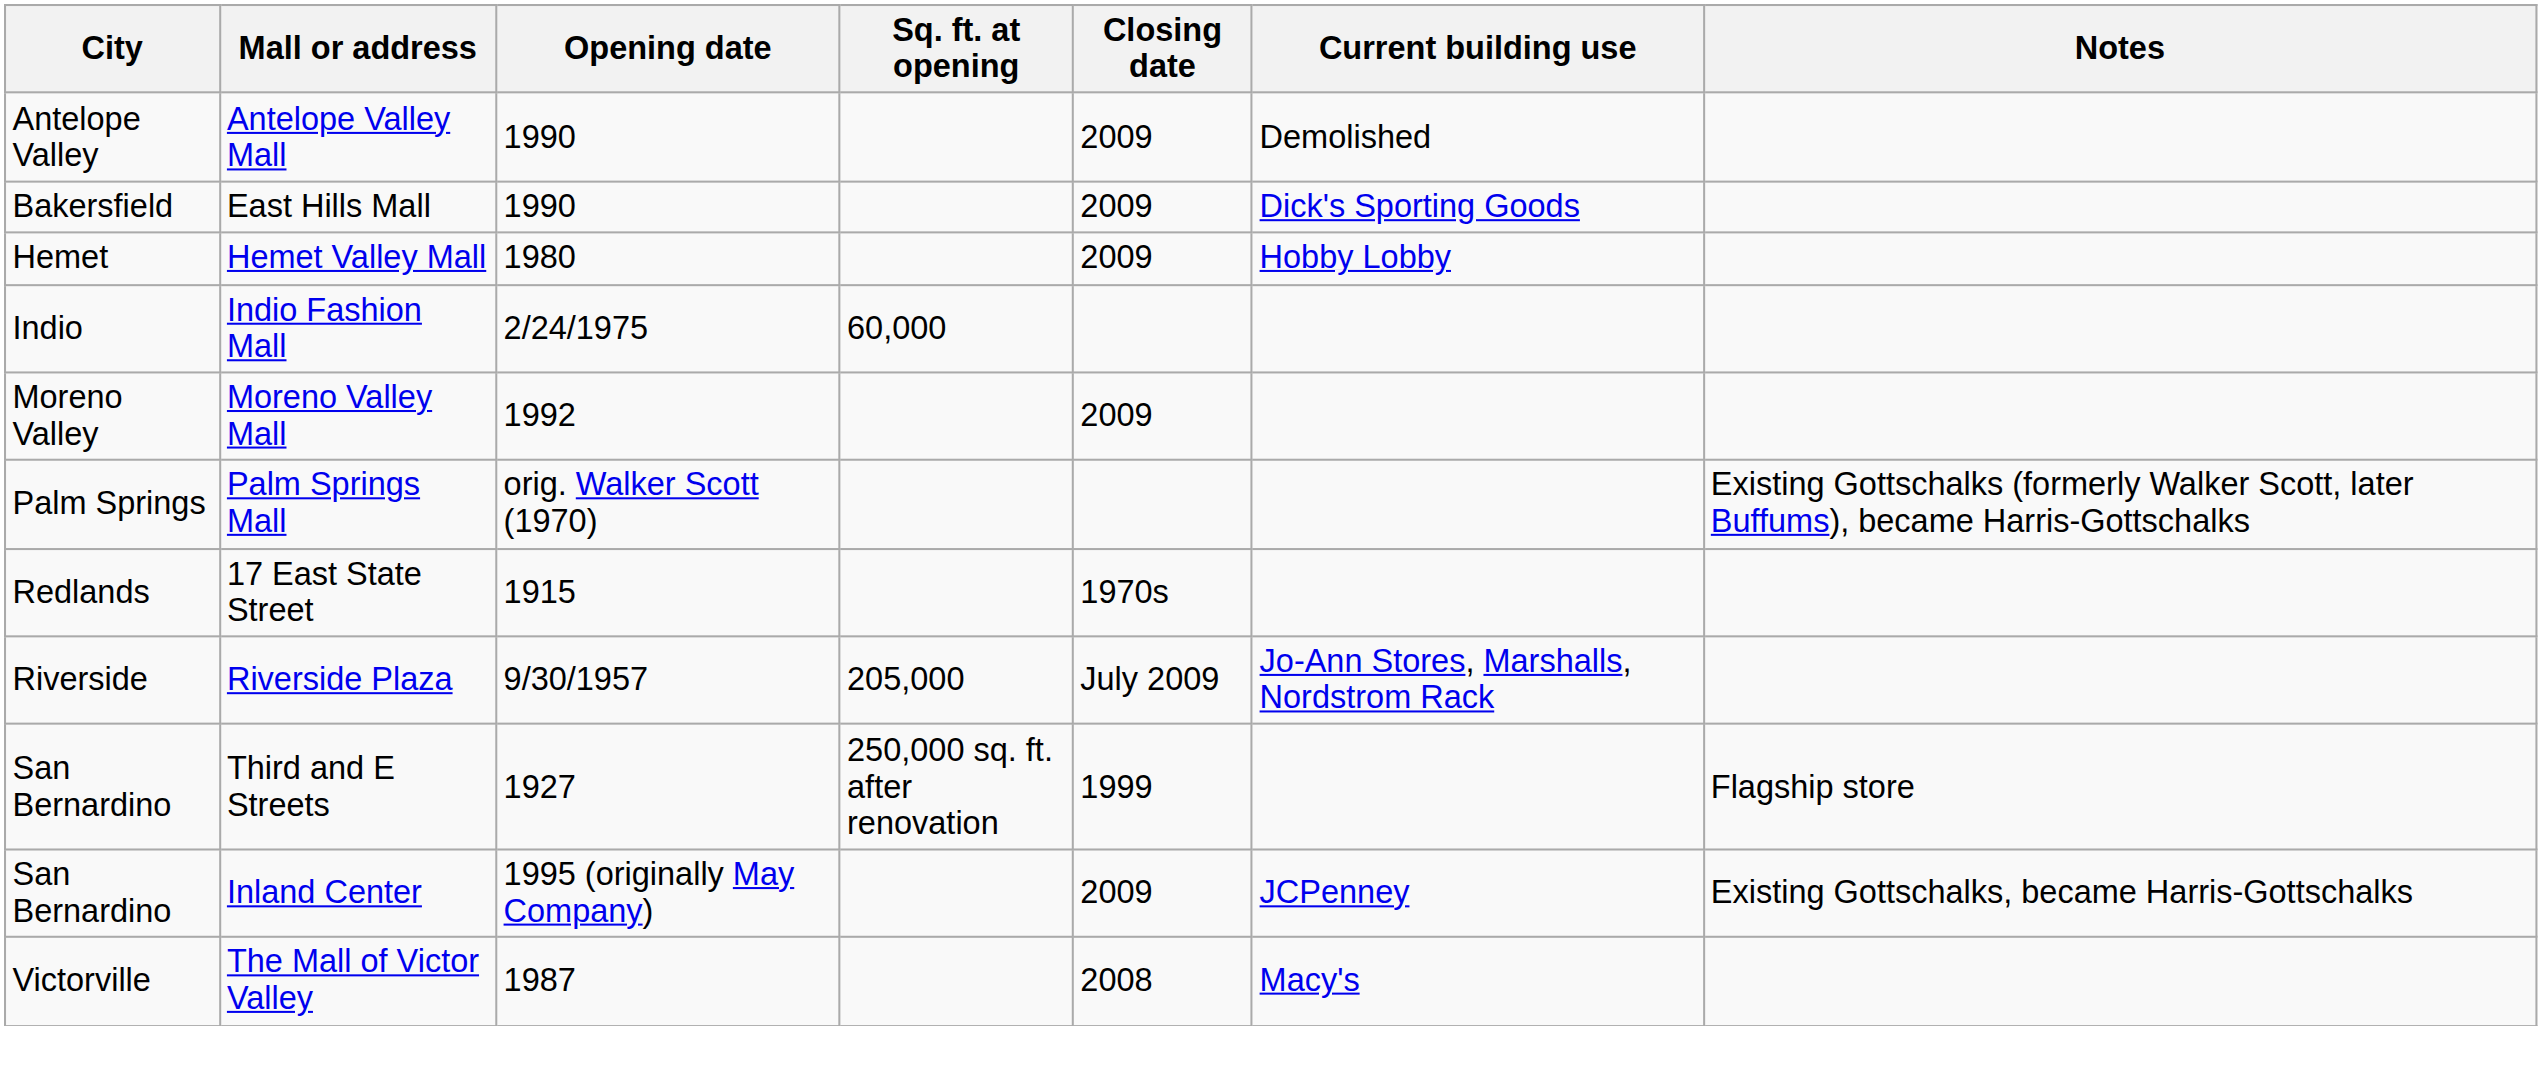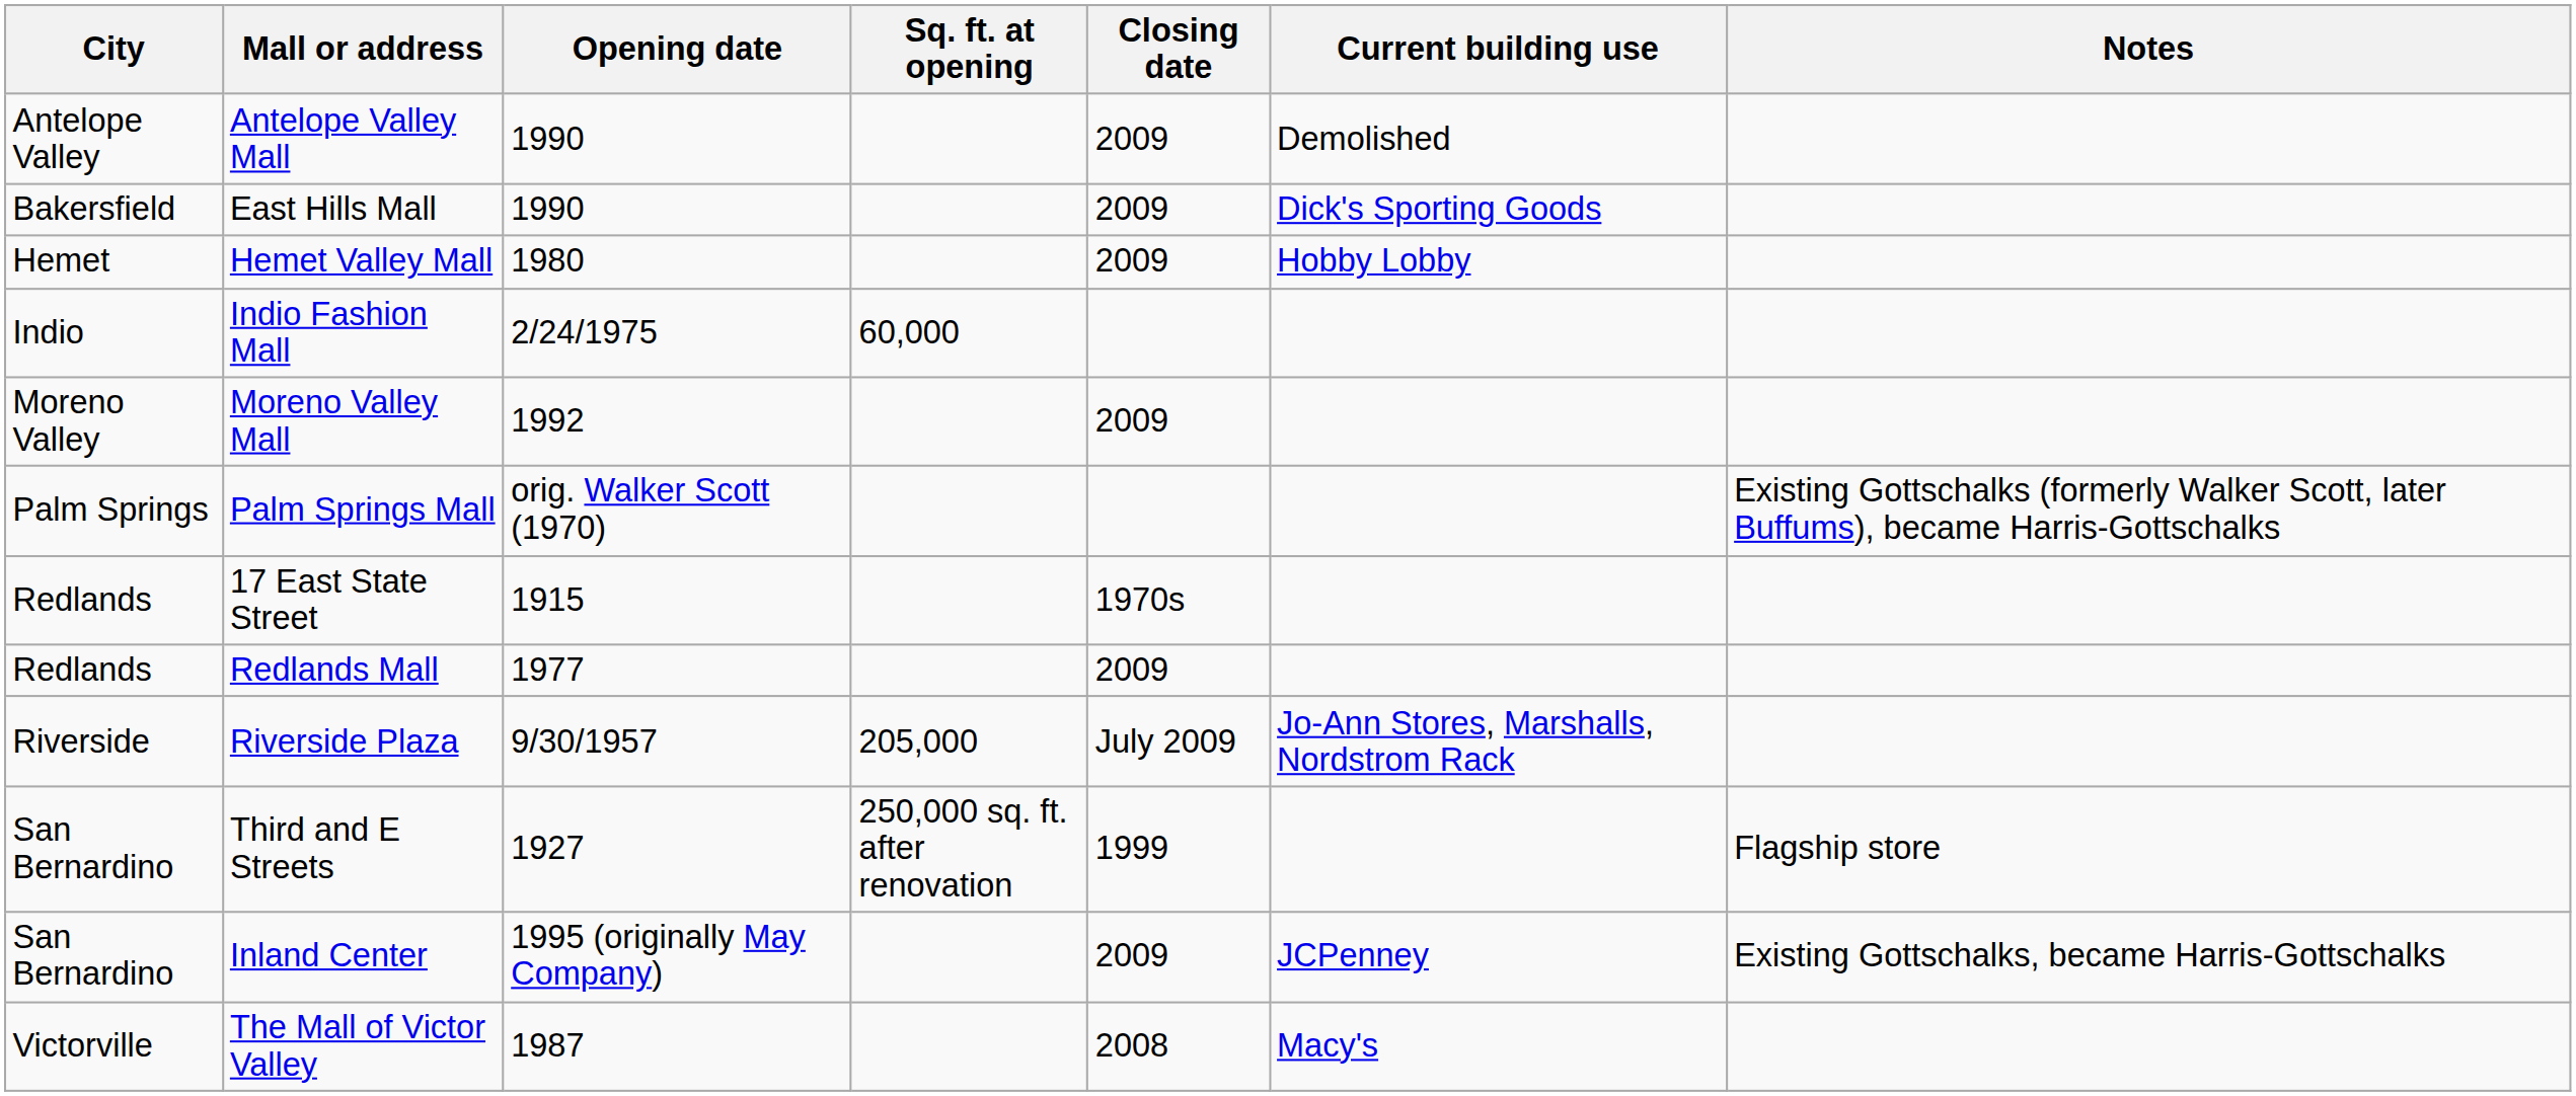+ row: Redlands | Redlands Mall | 1977 | 2009
